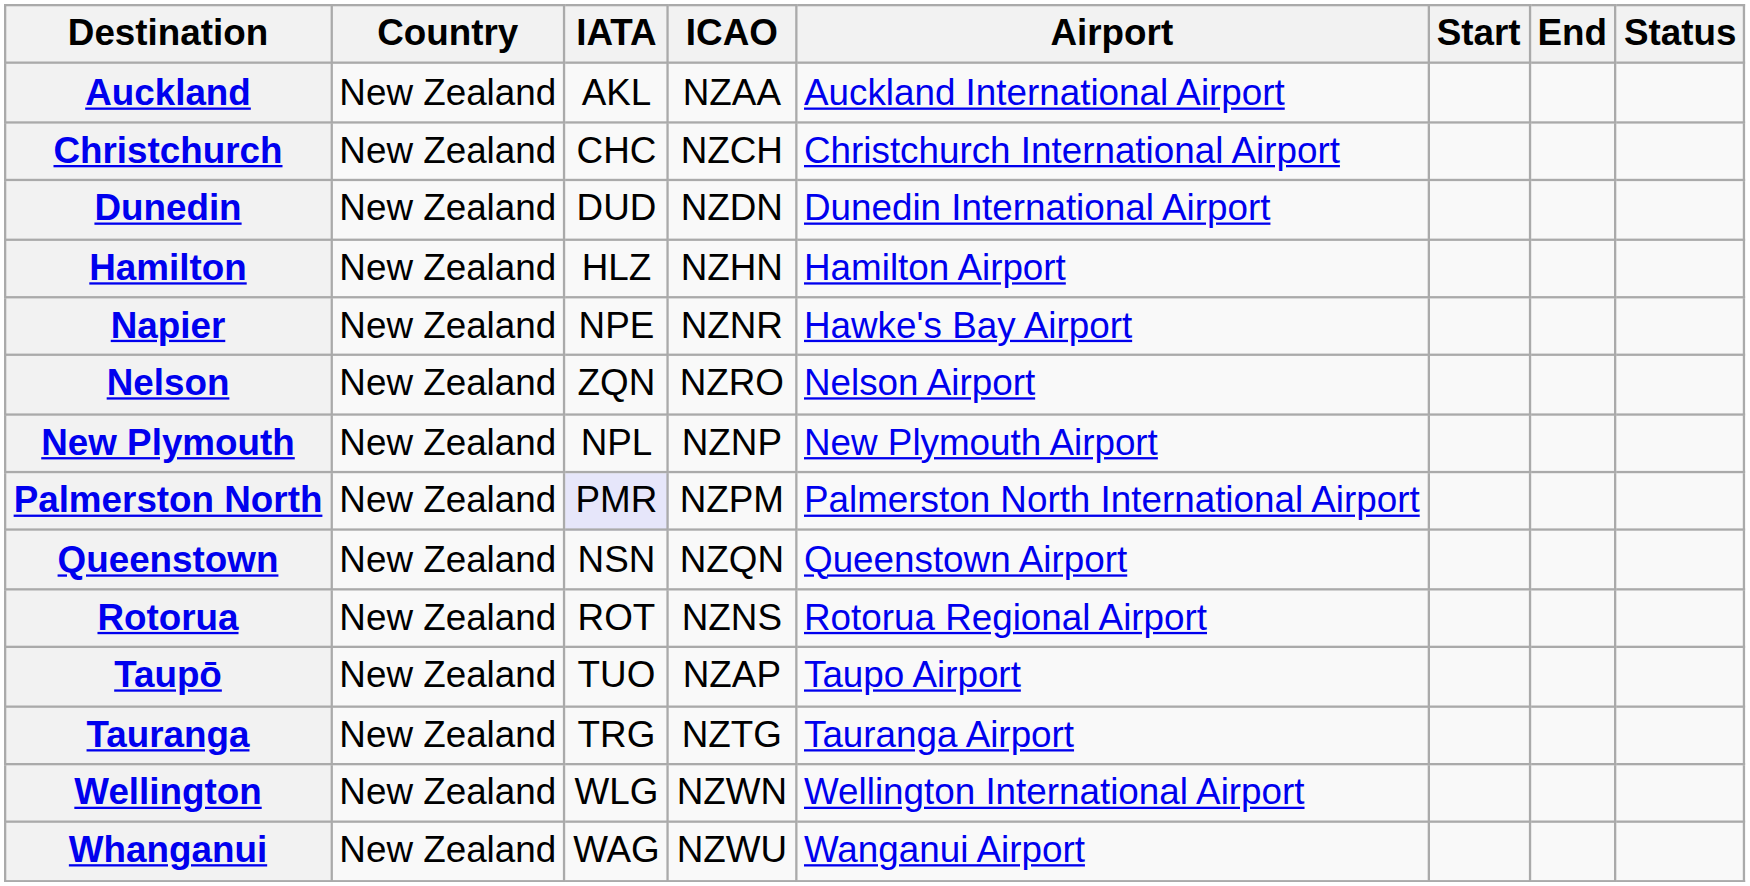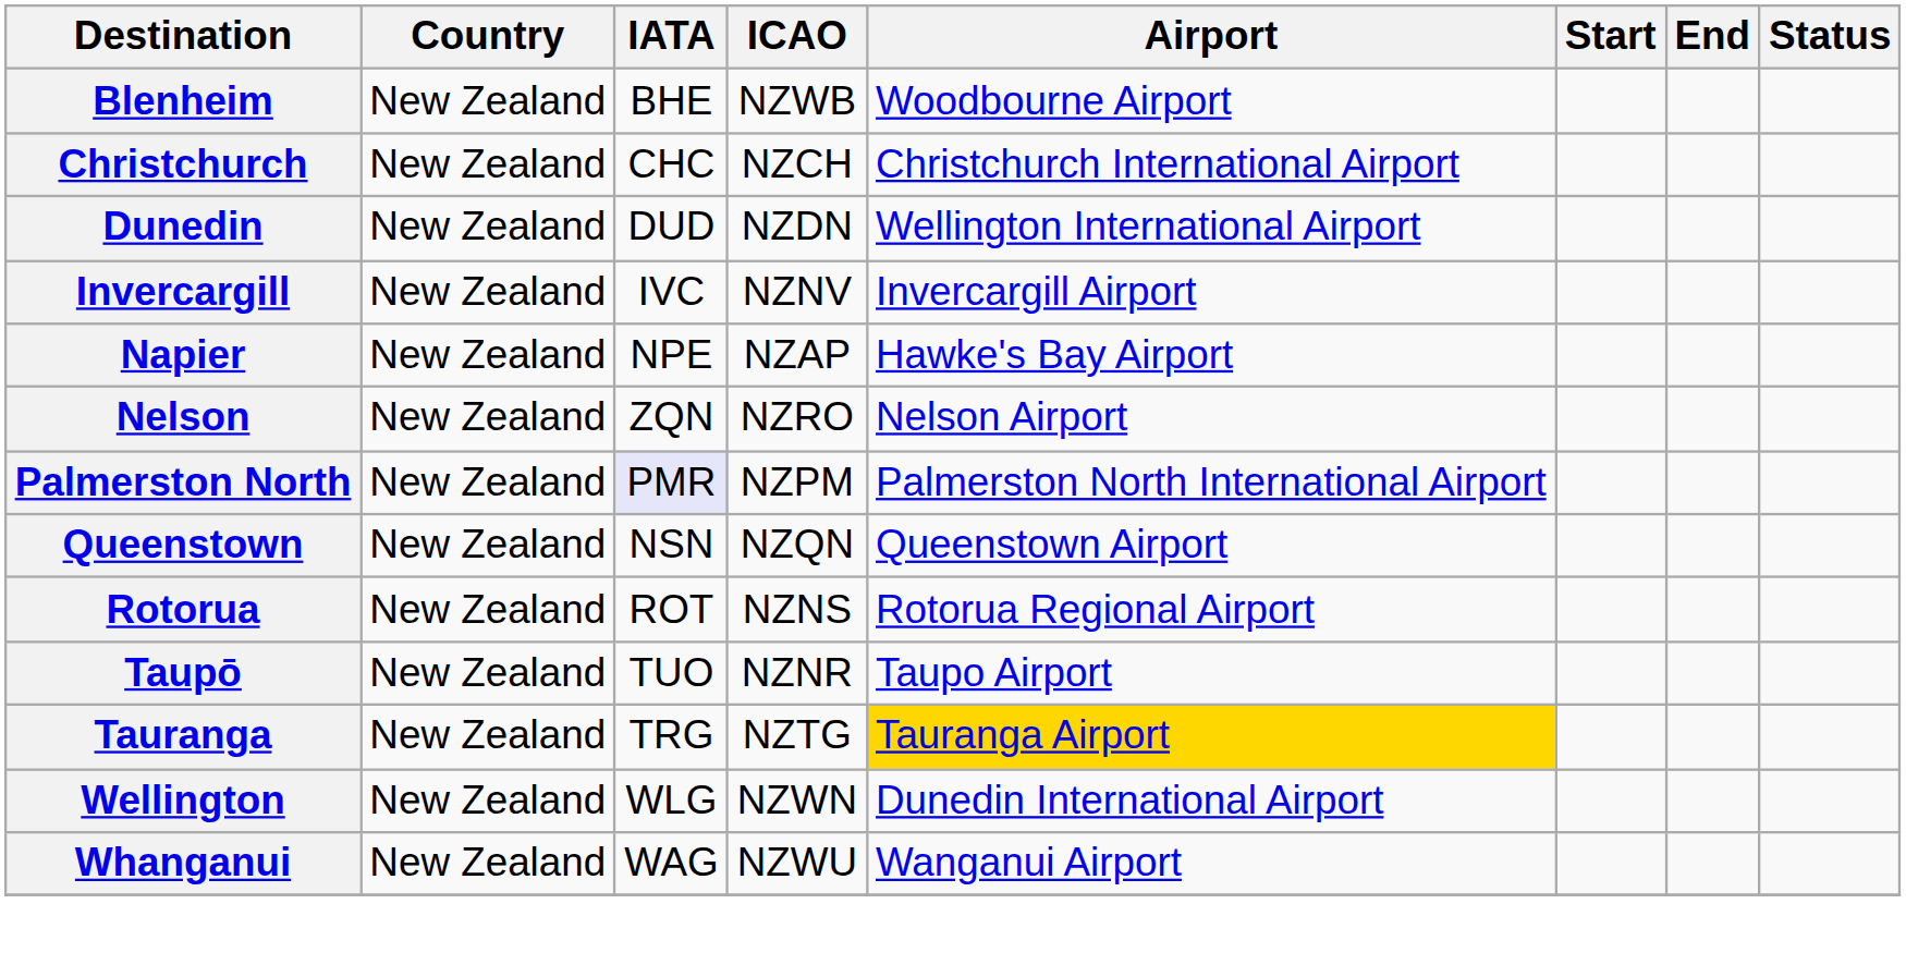- row: Auckland | New Zealand | AKL | NZAA | Auckland International Airport
+ row: Blenheim | New Zealand | BHE | NZWB | Woodbourne Airport
Dunedin | Airport: Dunedin International Airport -> Wellington International Airport
- row: Hamilton | New Zealand | HLZ | NZHN | Hamilton Airport
+ row: Invercargill | New Zealand | IVC | NZNV | Invercargill Airport
Napier | ICAO: NZNR -> NZAP
- row: New Plymouth | New Zealand | NPL | NZNP | New Plymouth Airport
Taupō | ICAO: NZAP -> NZNR
Tauranga | Airport: no background -> gold background
Wellington | Airport: Wellington International Airport -> Dunedin International Airport
